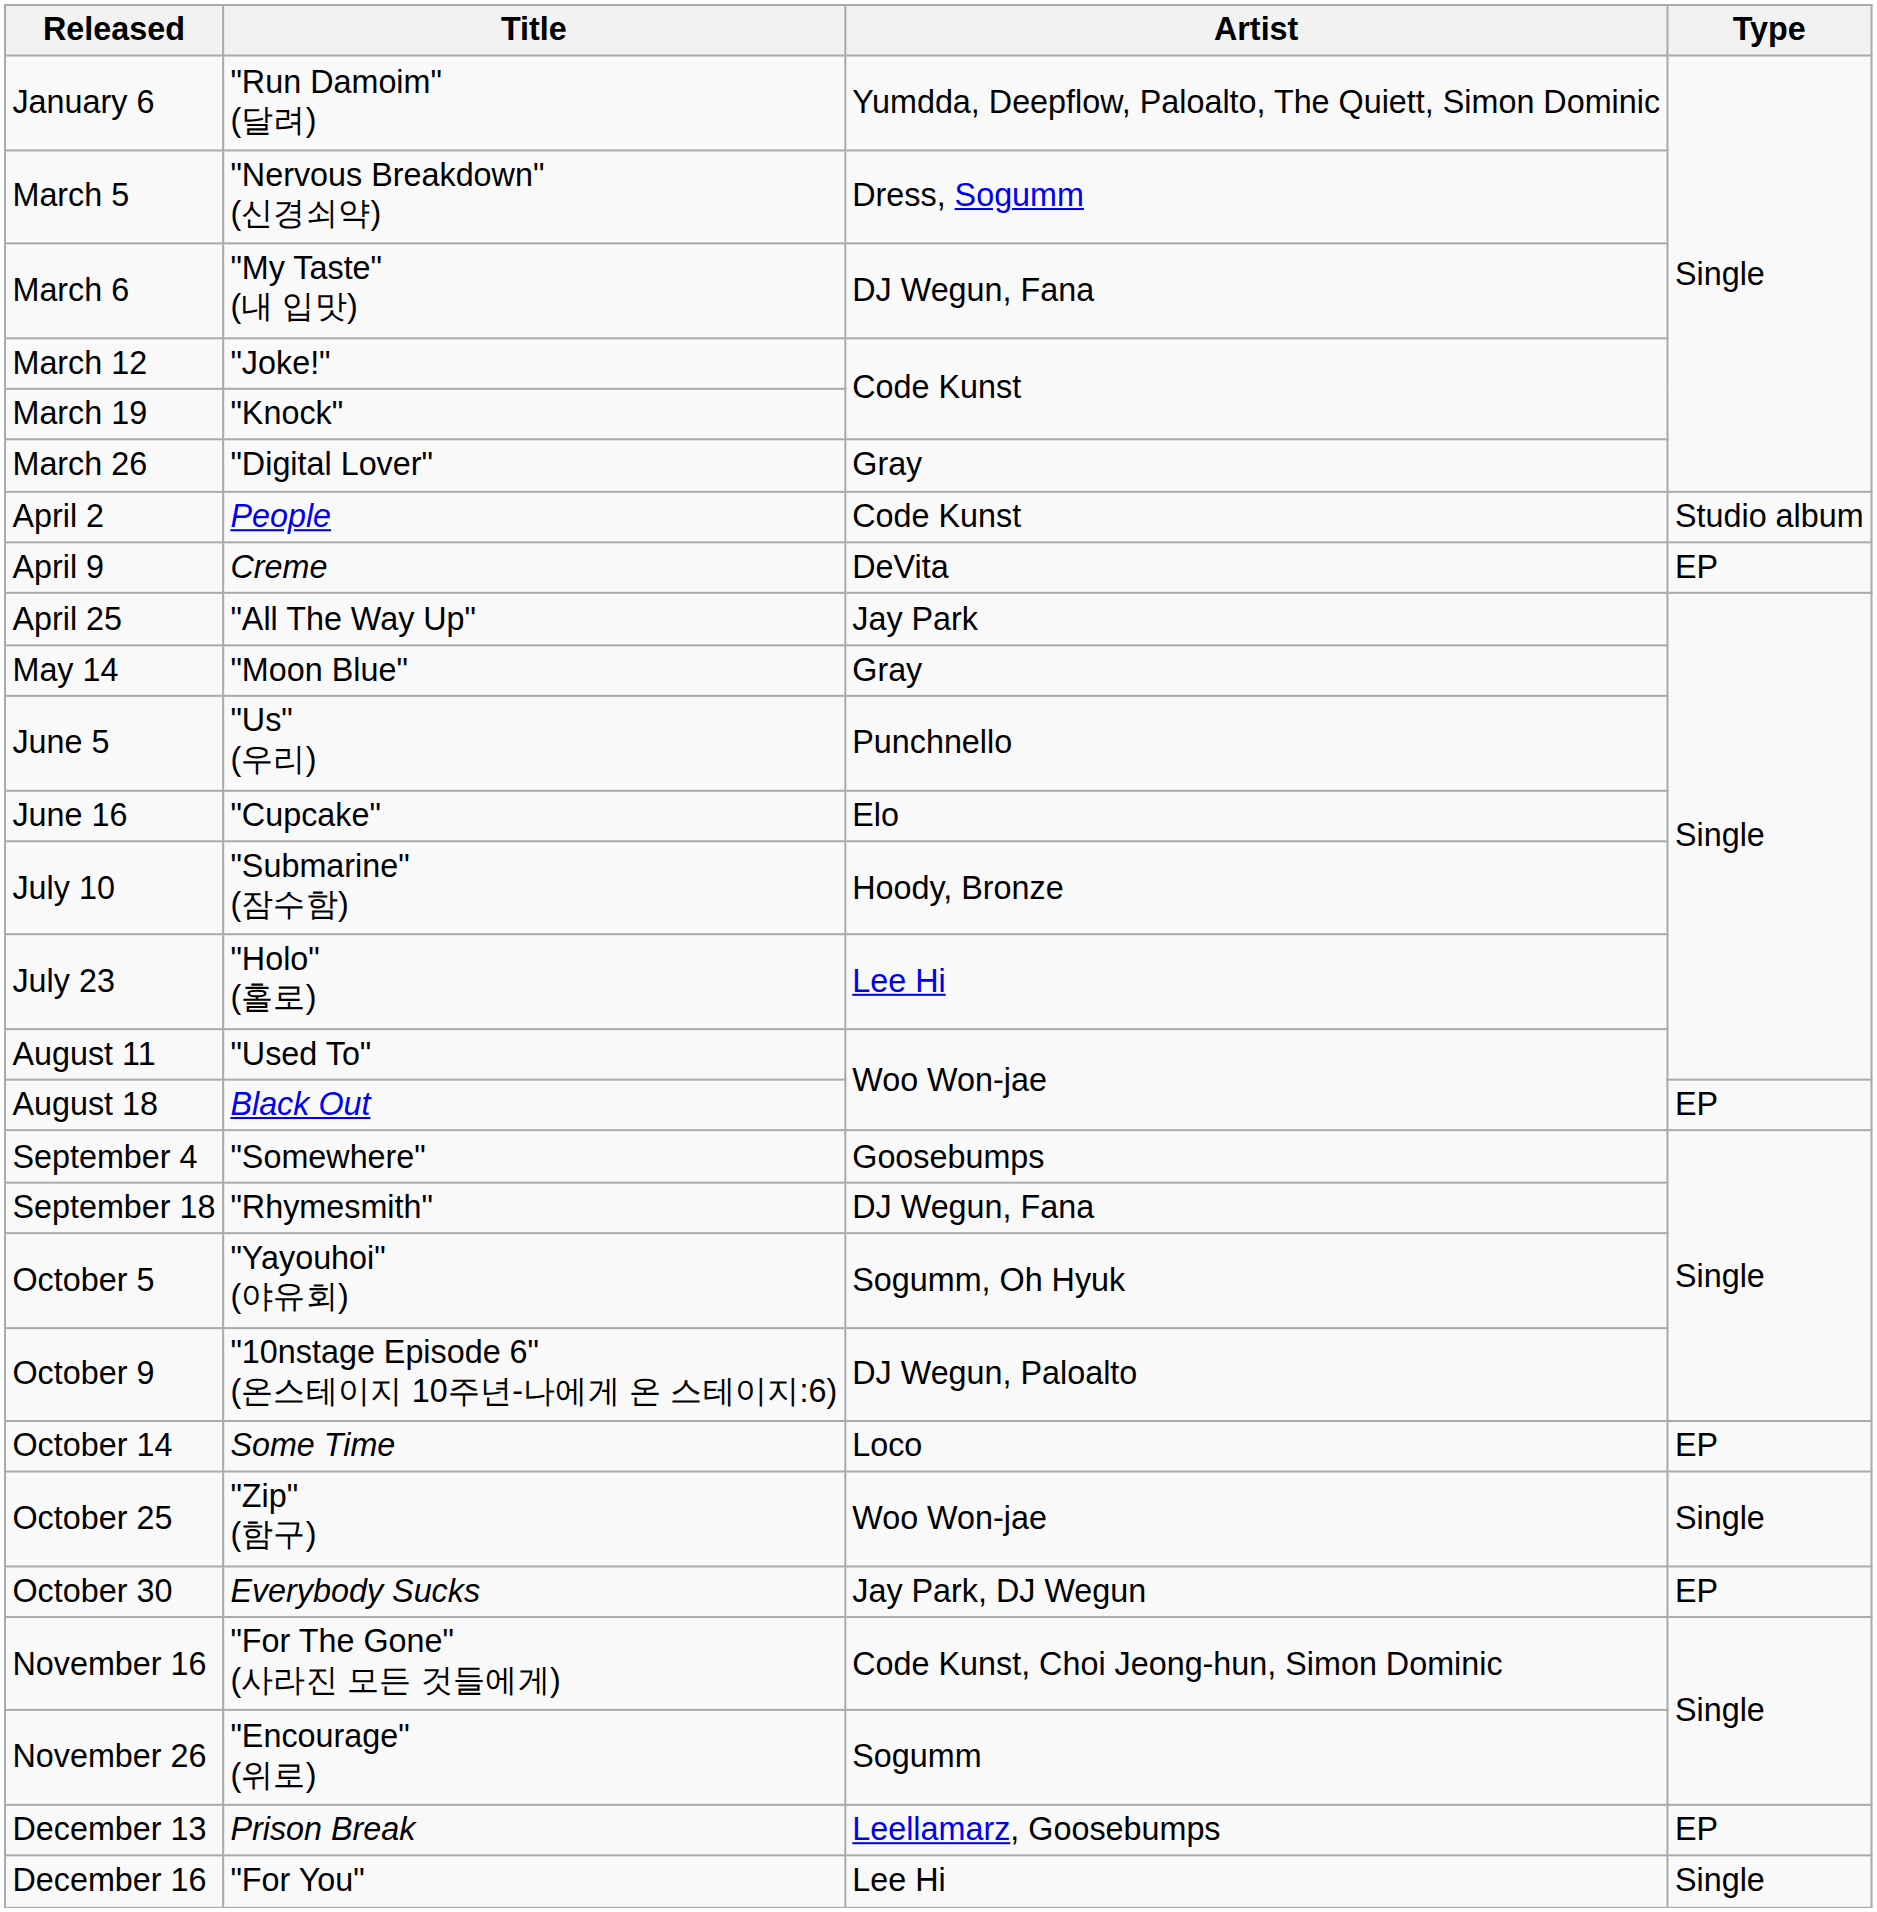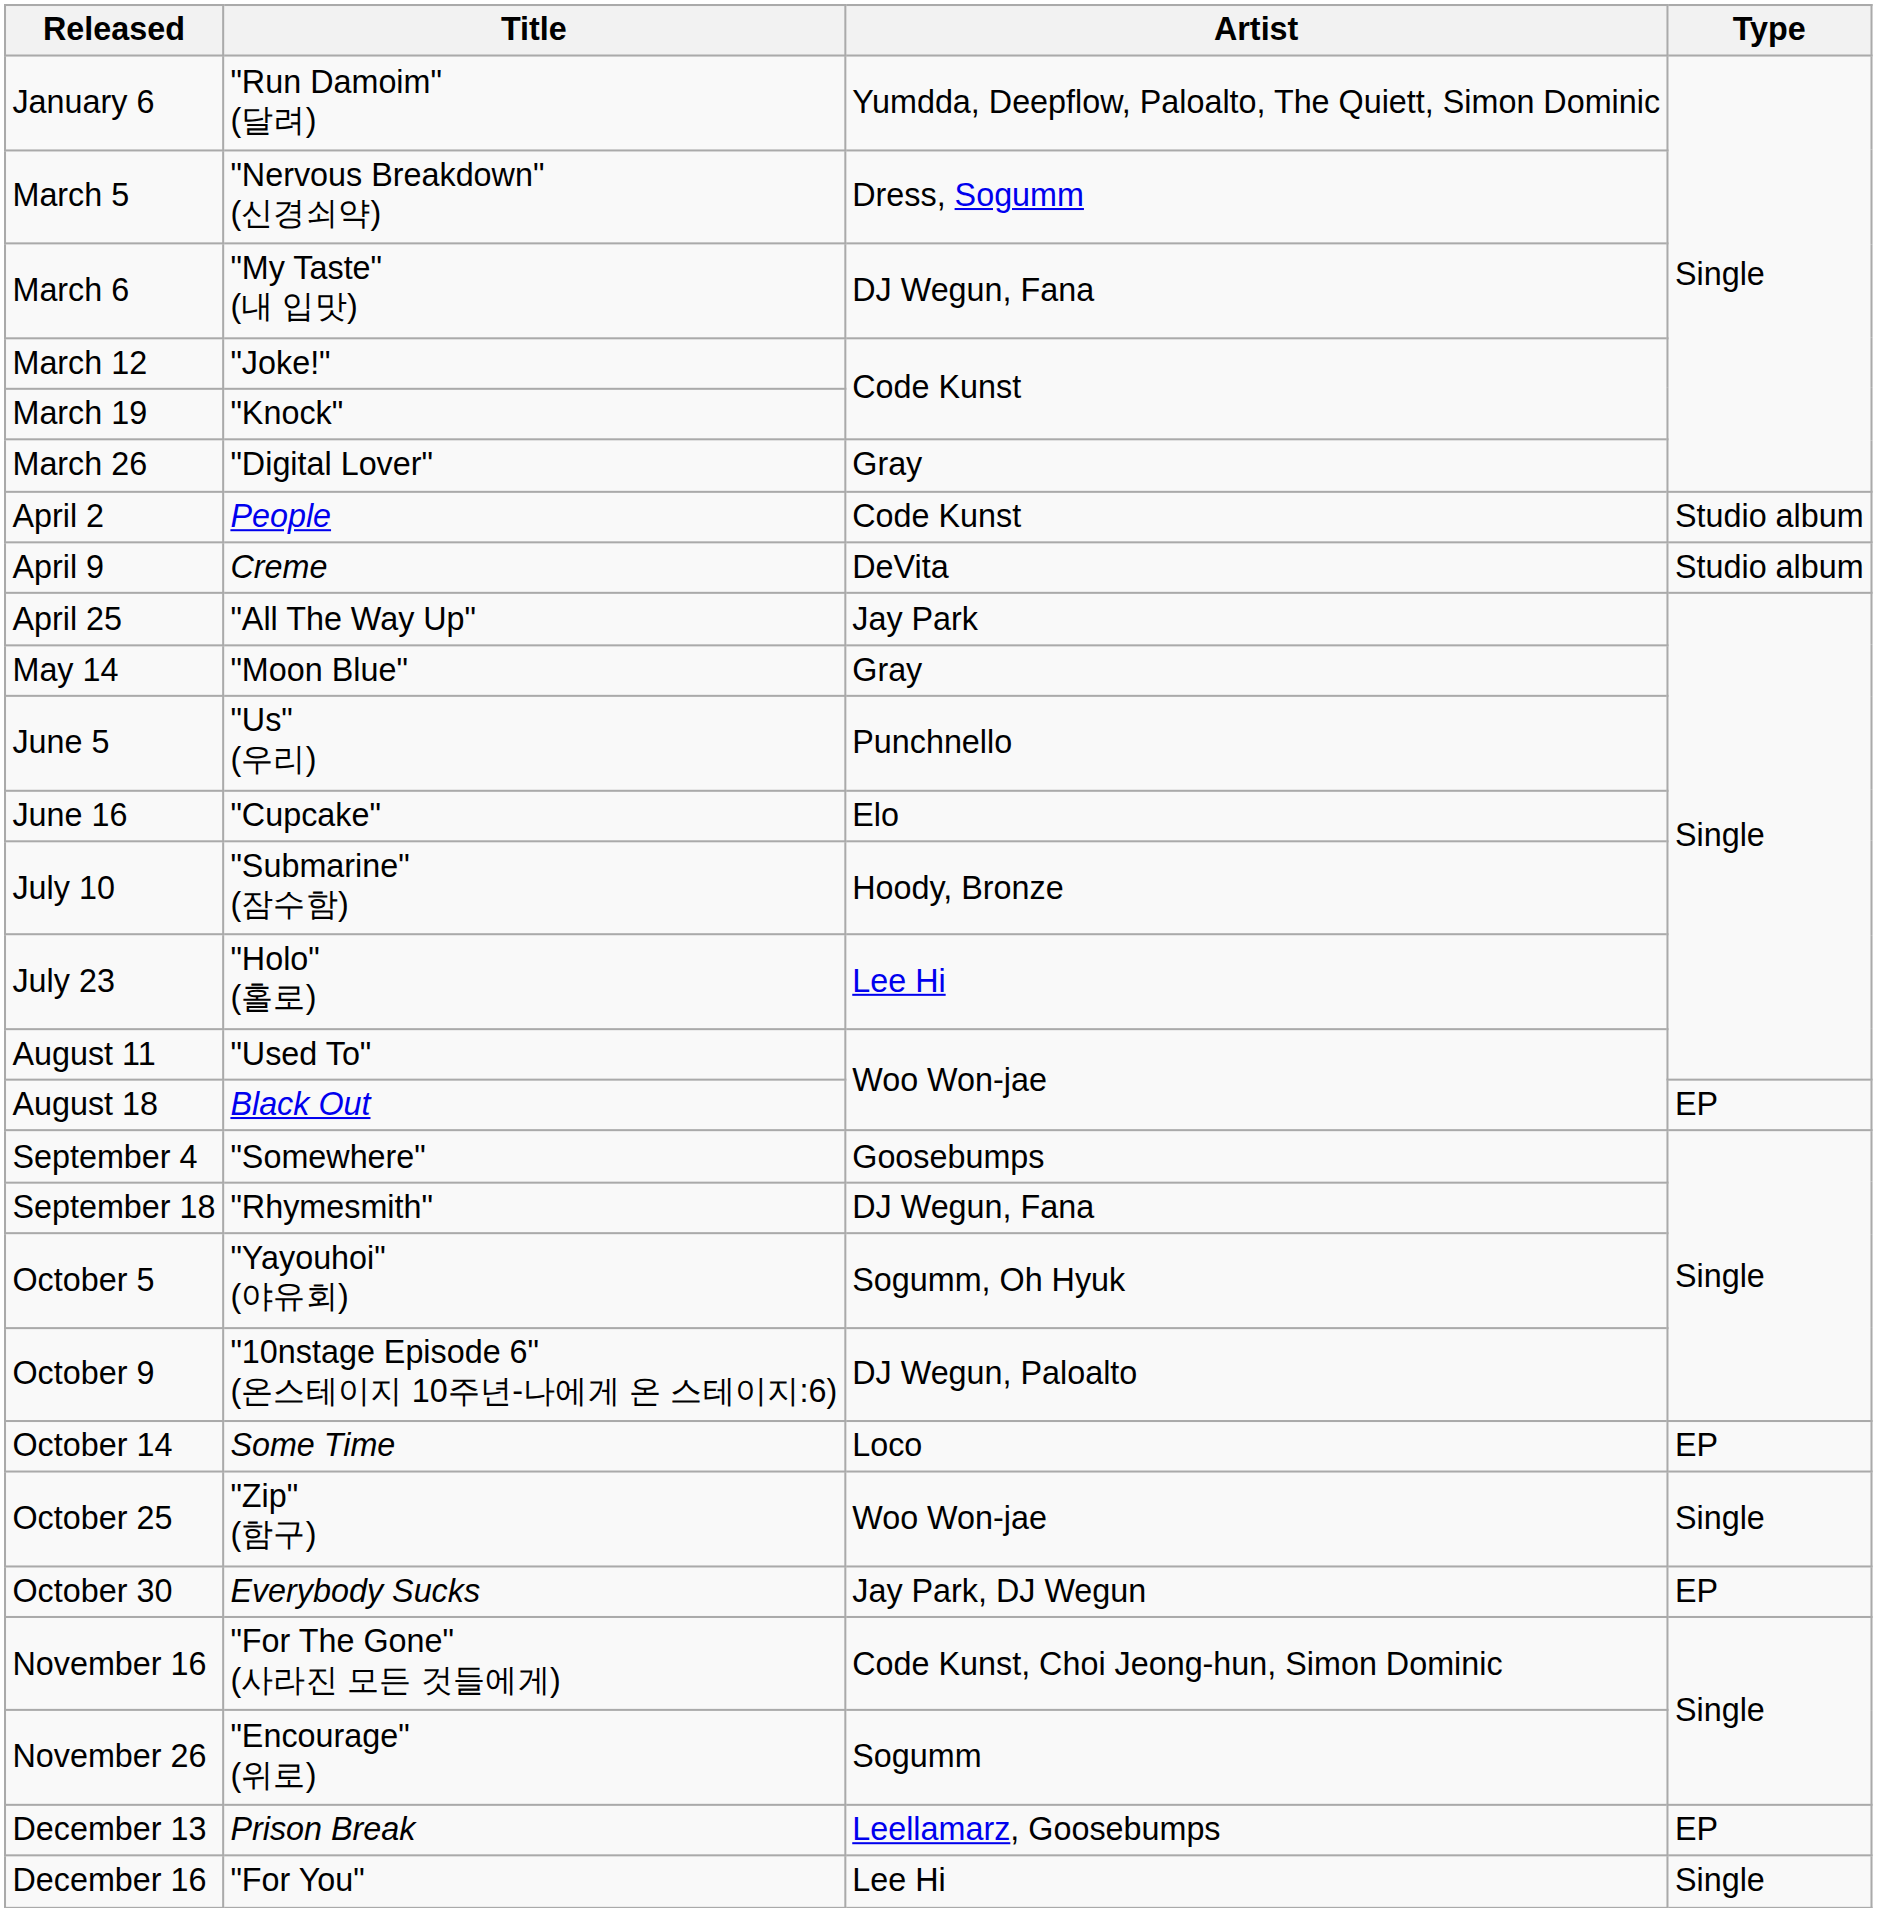April 9 | Type: EP -> Studio album
